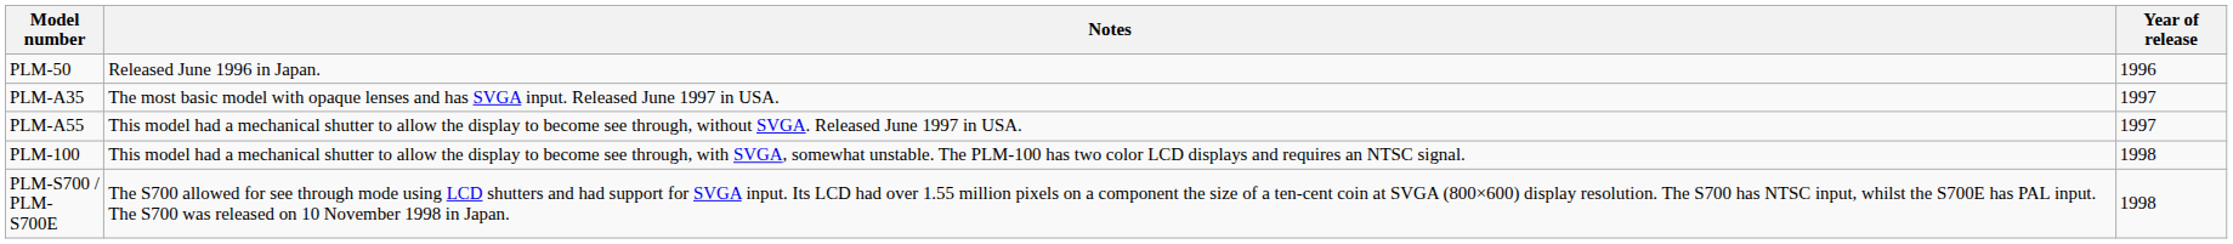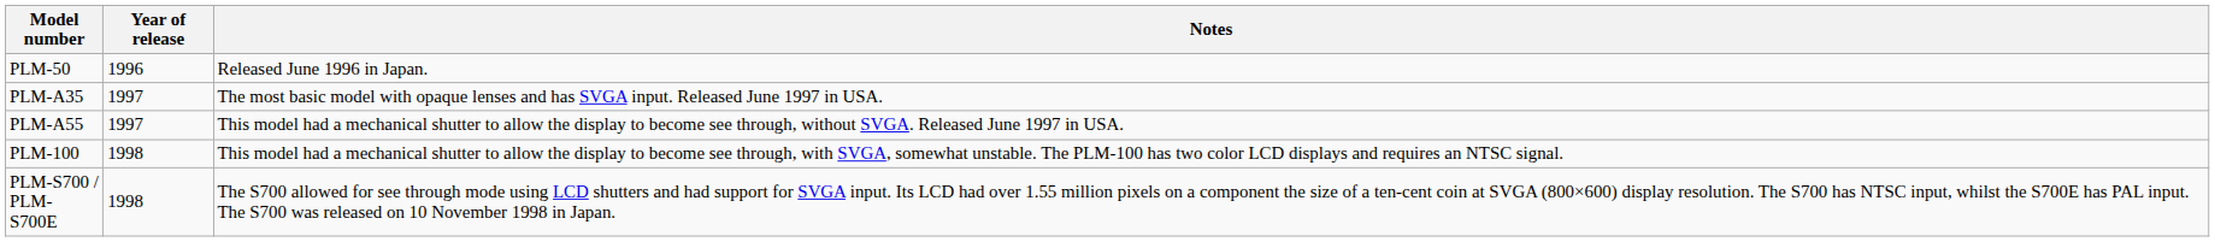columns swapped: Year of release <-> Notes
